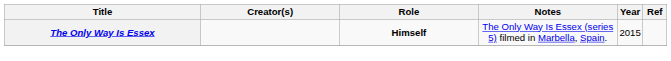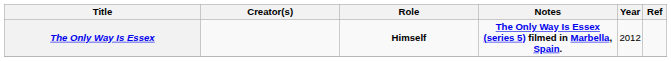The Only Way Is Essex | Notes: normal -> bold
The Only Way Is Essex | Year: 2015 -> 2012
